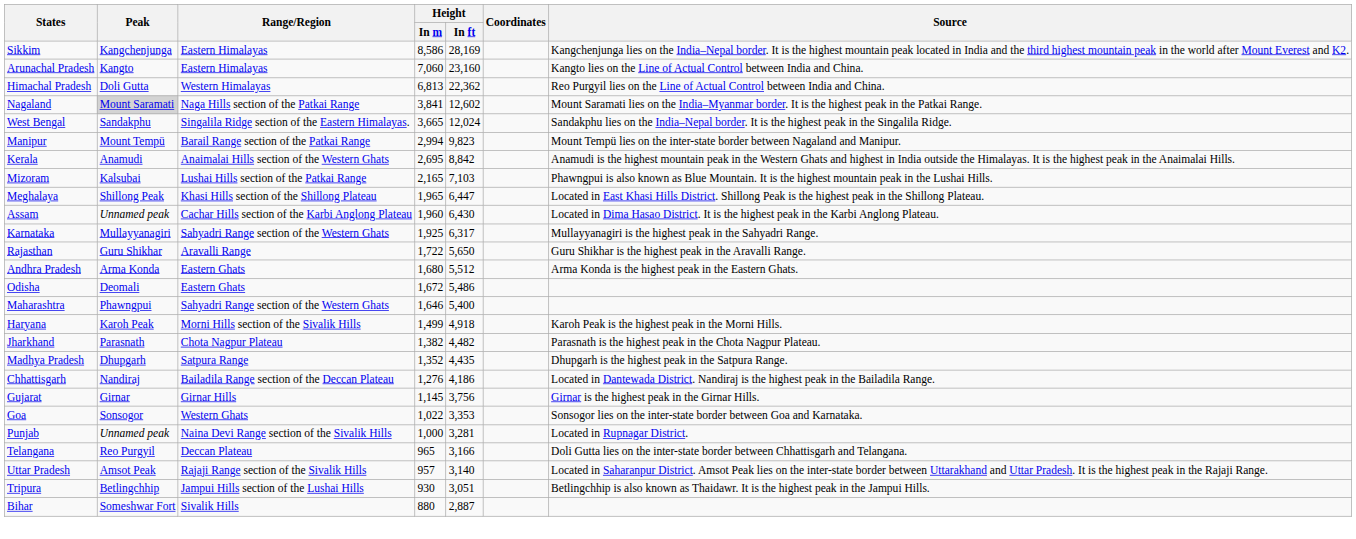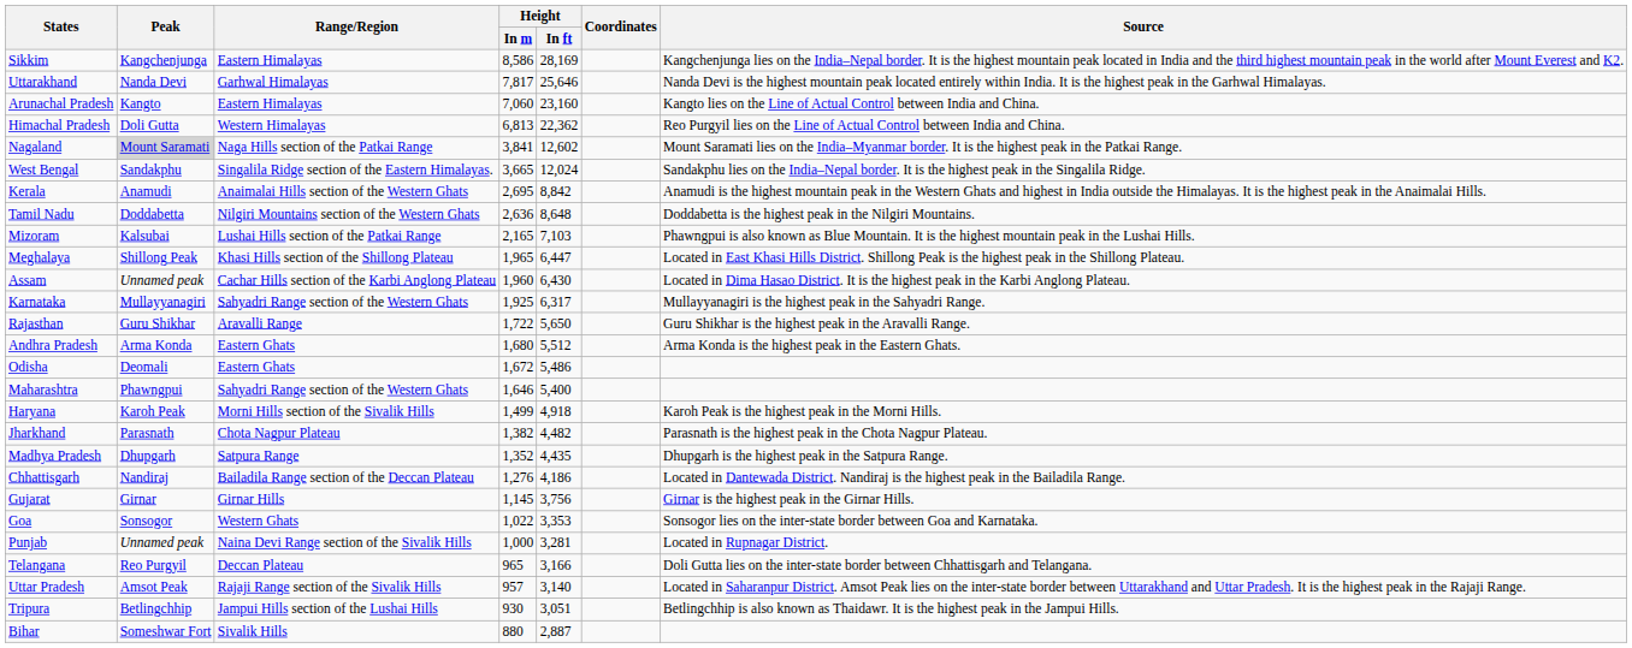+ row: Uttarakhand | Nanda Devi | Garhwal Himalayas | 7,817 | 25,646 | Nanda Devi is the highest mountain peak located entirely within India. It is the highest peak in the Garhwal Himalayas.
- row: Manipur | Mount Tempü | Barail Range section of the Patkai Range | 2,994 | 9,823 | Mount Tempü lies on the inter-state border between Nagaland and Manipur.
+ row: Tamil Nadu | Doddabetta | Nilgiri Mountains section of the Western Ghats | 2,636 | 8,648 | Doddabetta is the highest peak in the Nilgiri Mountains.
